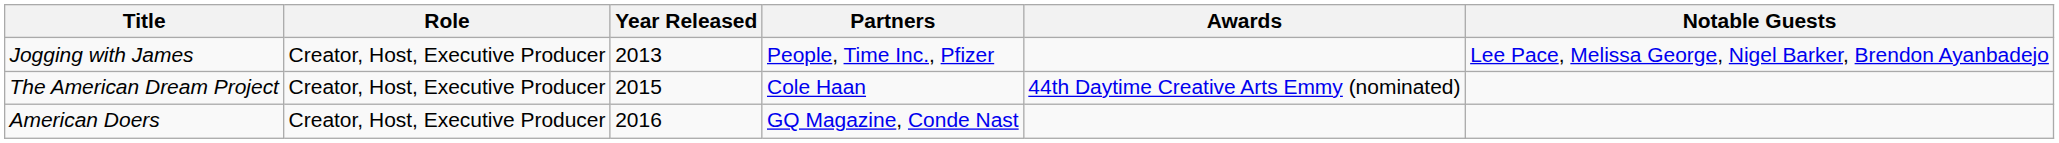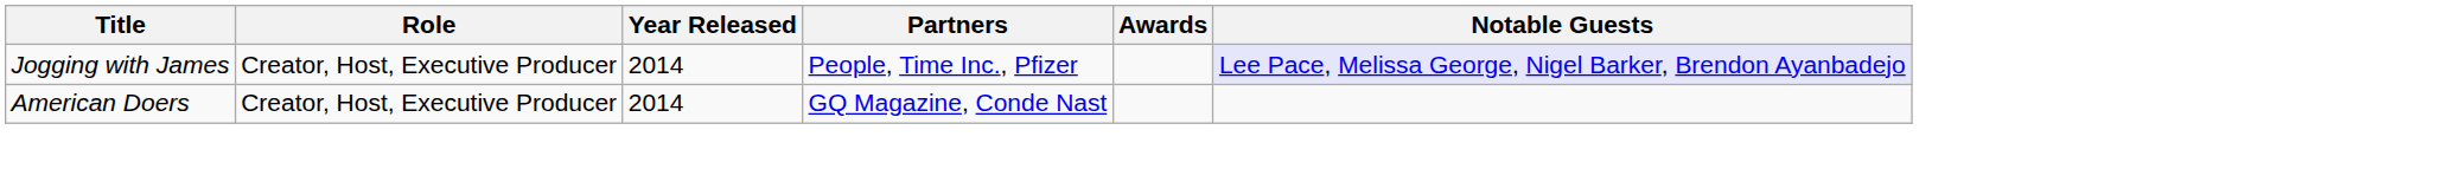Jogging with James | Year Released: 2013 -> 2014
Jogging with James | Notable Guests: no background -> lavender background
- row: The American Dream Project | Creator, Host, Executive Producer | 2015 | Cole Haan | 44th Daytime Creative Arts Emmy (nominated)
American Doers | Year Released: 2016 -> 2014
